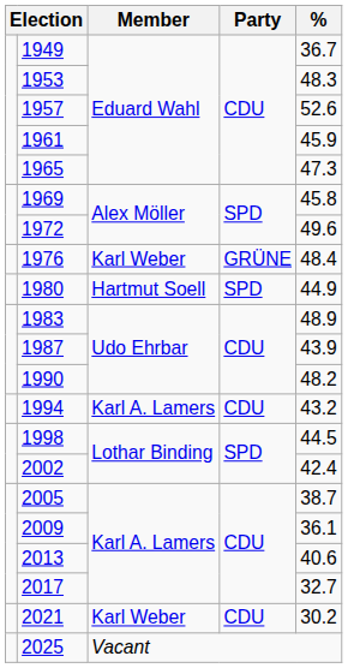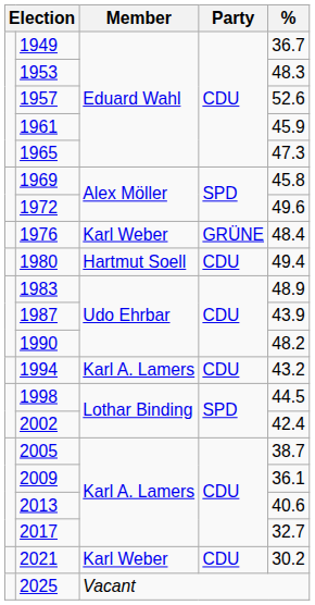1980 | Party: SPD -> CDU
1980 | %: 44.9 -> 49.4
